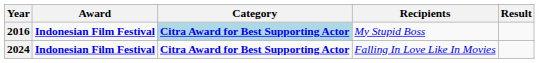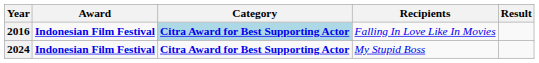2016 | Recipients: My Stupid Boss -> Falling In Love Like In Movies
2024 | Recipients: Falling In Love Like In Movies -> My Stupid Boss
